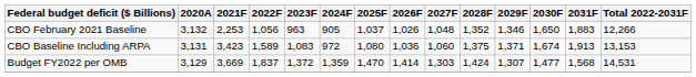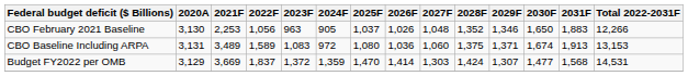CBO February 2021 Baseline | 2020A: 3,132 -> 3,130
CBO Baseline Including ARPA | 2021F: 3,423 -> 3,489
